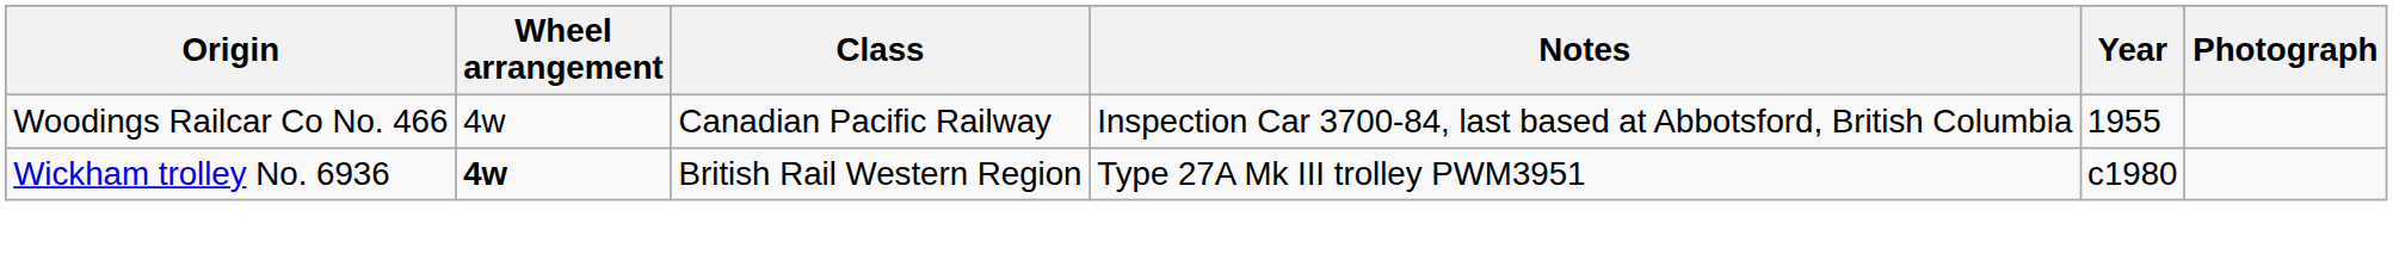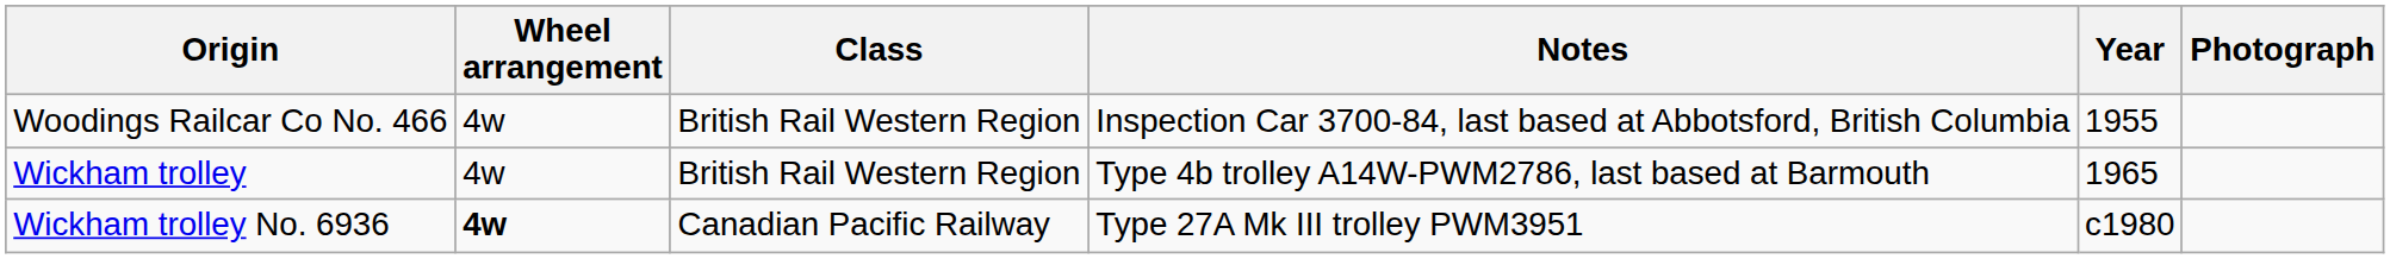Woodings Railcar Co No. 466 | Class: Canadian Pacific Railway -> British Rail Western Region
+ row: Wickham trolley | 4w | British Rail Western Region | Type 4b trolley A14W-PWM2786, last based at Barmouth | 1965
Wickham trolley No. 6936 | Class: British Rail Western Region -> Canadian Pacific Railway
